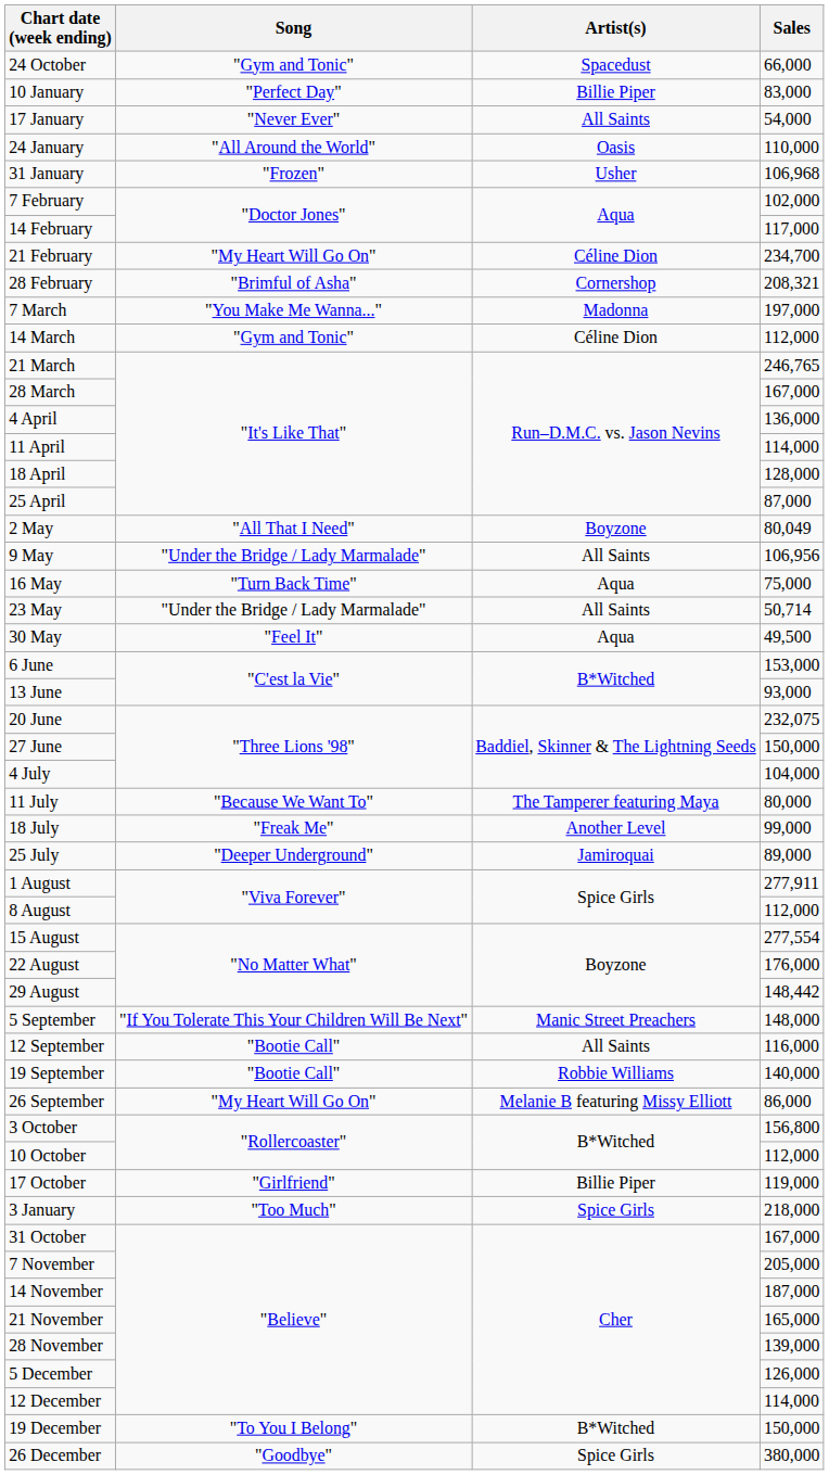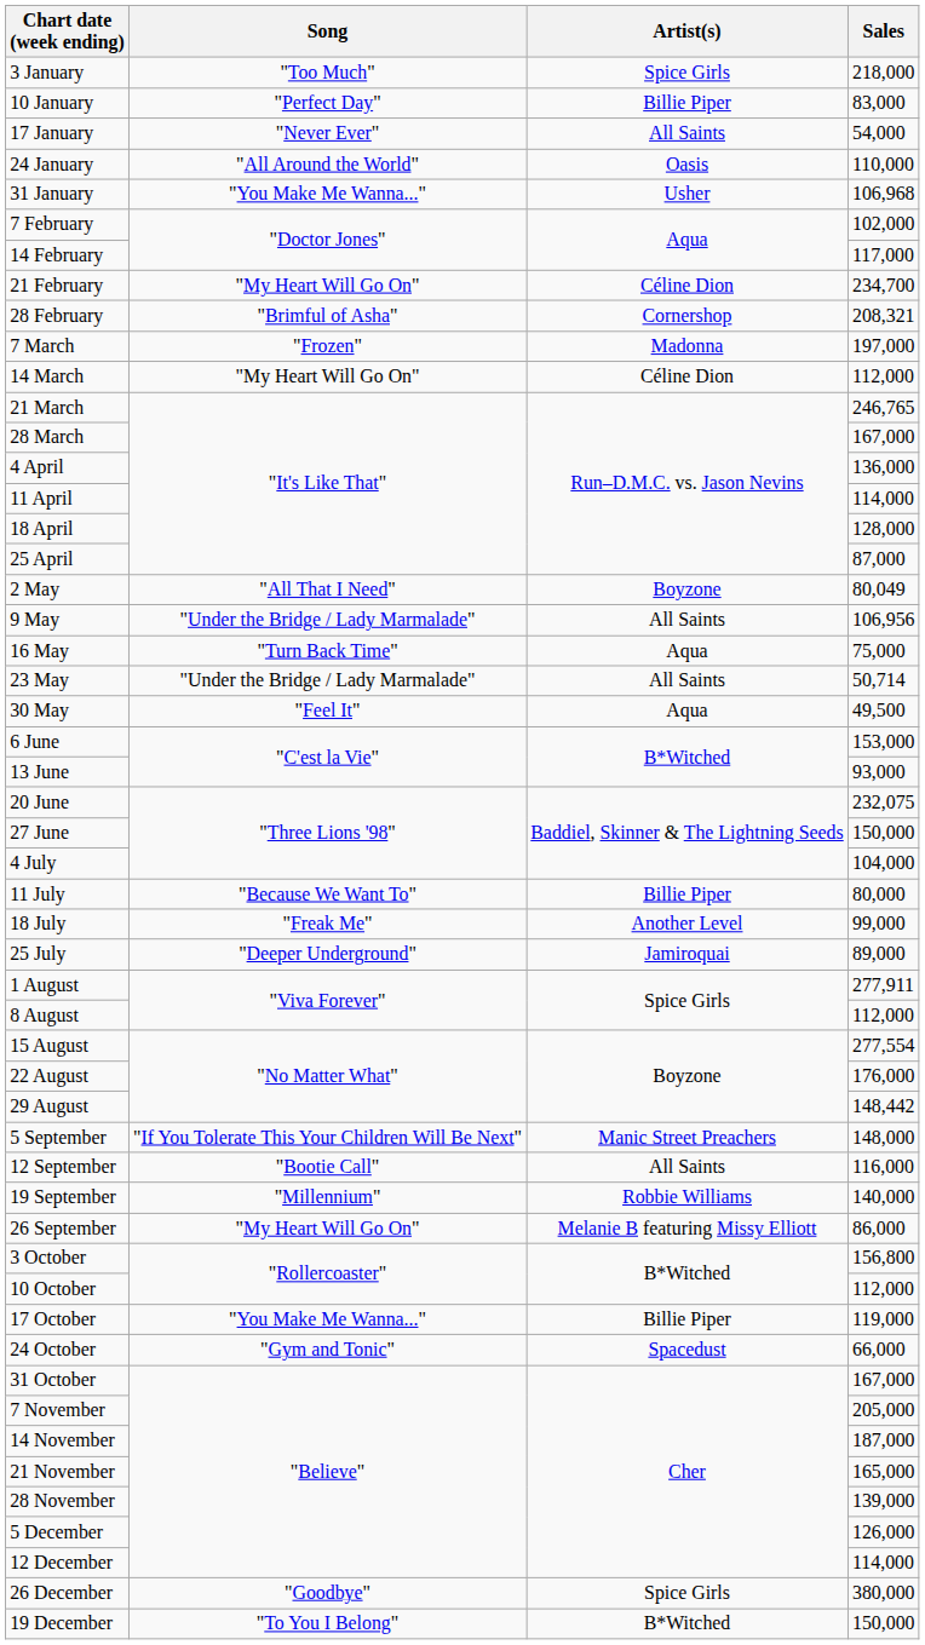rows swapped: 3 January <-> 24 October
31 January | Song: "Frozen" -> "You Make Me Wanna..."
7 March | Song: "You Make Me Wanna..." -> "Frozen"
14 March | Song: "Gym and Tonic" -> "My Heart Will Go On"
11 July | Artist(s): The Tamperer featuring Maya -> Billie Piper
19 September | Song: "Bootie Call" -> "Millennium"
17 October | Song: "Girlfriend" -> "You Make Me Wanna..."
rows swapped: 19 December <-> 26 December
